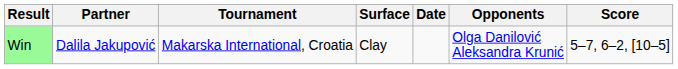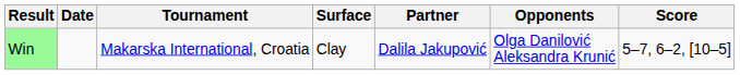columns swapped: Date <-> Partner
